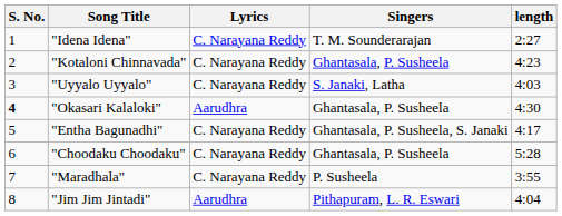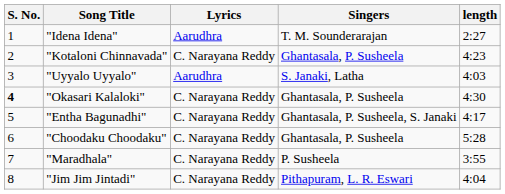"Idena Idena" | Lyrics: C. Narayana Reddy -> Aarudhra
"Uyyalo Uyyalo" | Lyrics: C. Narayana Reddy -> Aarudhra
"Okasari Kalaloki" | Lyrics: Aarudhra -> C. Narayana Reddy
"Jim Jim Jintadi" | Lyrics: Aarudhra -> C. Narayana Reddy
